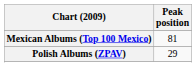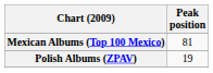Polish Albums (ZPAV) | Peak position: 29 -> 19
